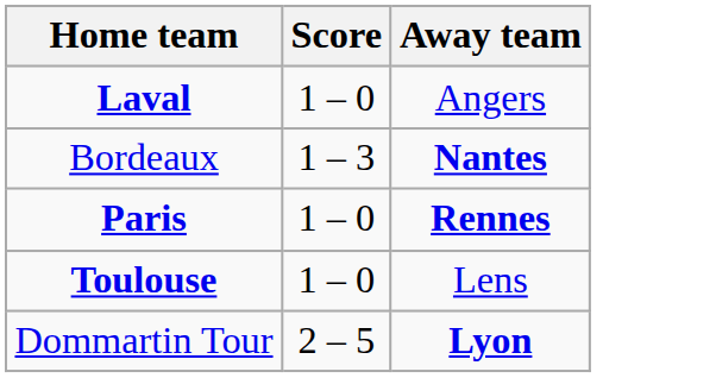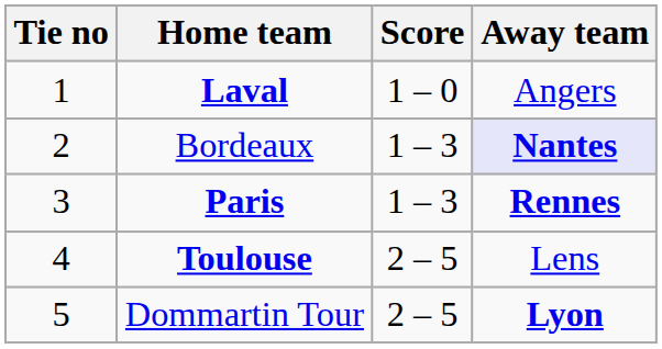+ column: Tie no | 1 | 2 | 3 | 4 | 5
Bordeaux | Away team: no background -> lavender background
Paris | Score: 1 – 0 -> 1 – 3
Toulouse | Score: 1 – 0 -> 2 – 5
